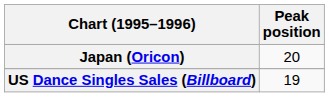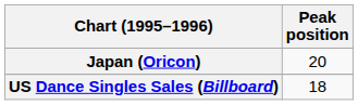US Dance Singles Sales (Billboard) | Peak position: 19 -> 18
